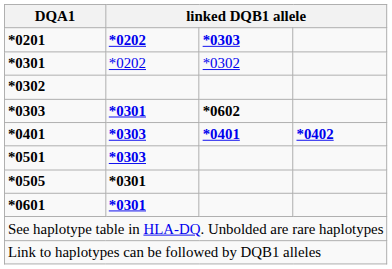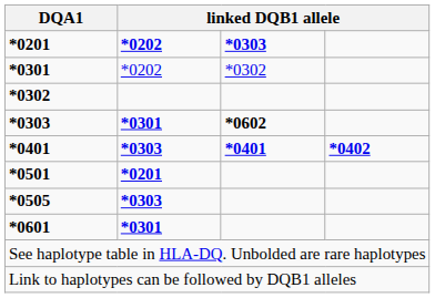*0501 | column 2: *0303 -> *0201
*0505 | column 2: *0301 -> *0303
